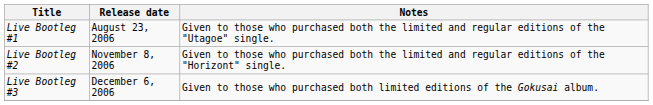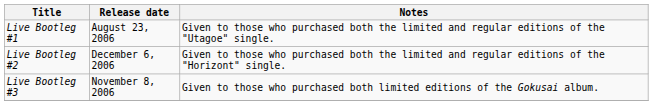Live Bootleg #2 | Release date: November 8, 2006 -> December 6, 2006
Live Bootleg #3 | Release date: December 6, 2006 -> November 8, 2006
